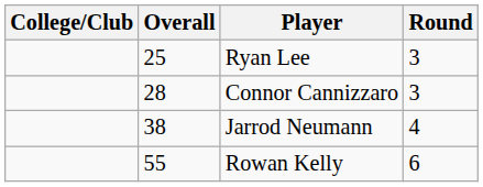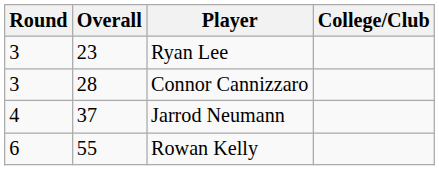columns swapped: Round <-> College/Club
Ryan Lee | Overall: 25 -> 23
Jarrod Neumann | Overall: 38 -> 37
